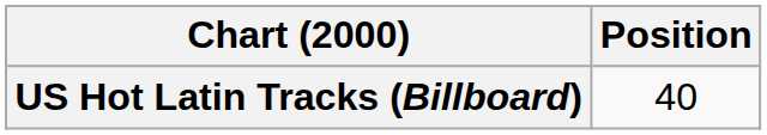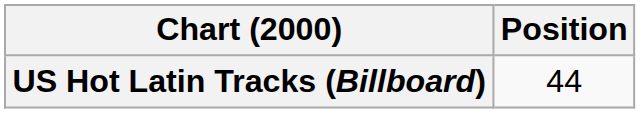US Hot Latin Tracks (Billboard) | Position: 40 -> 44
